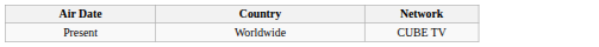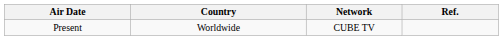+ column: Ref.
